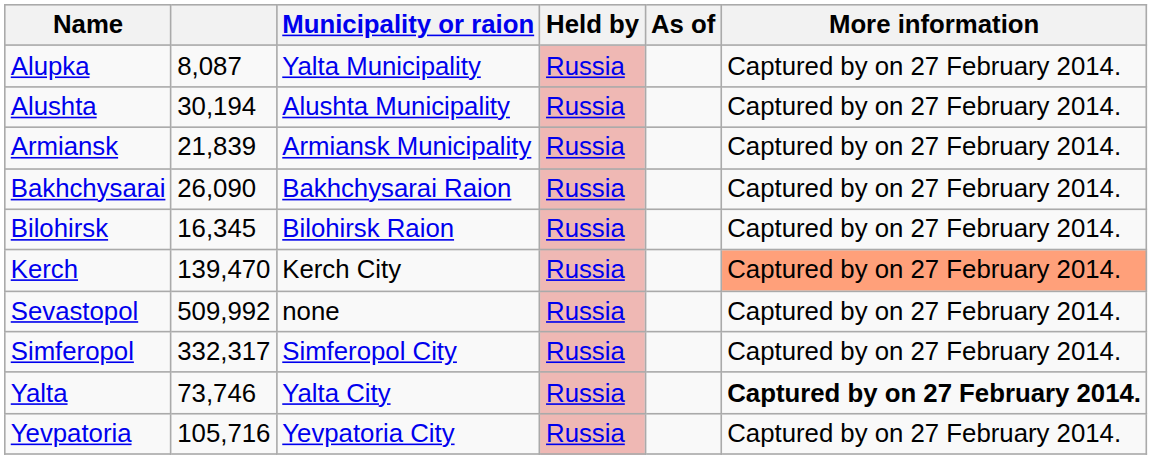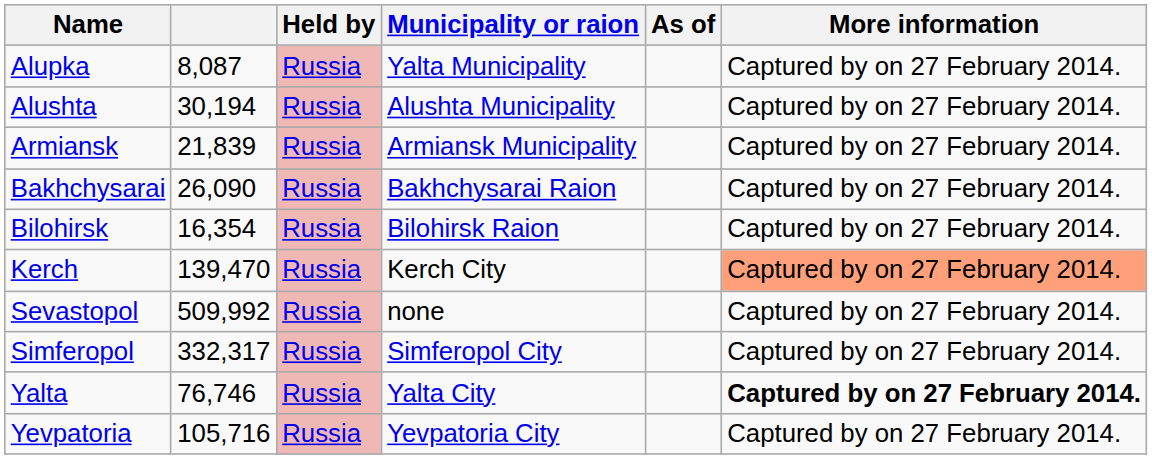columns swapped: Municipality or raion <-> Held by
Bilohirsk | column 2: 16,345 -> 16,354
Yalta | column 2: 73,746 -> 76,746
